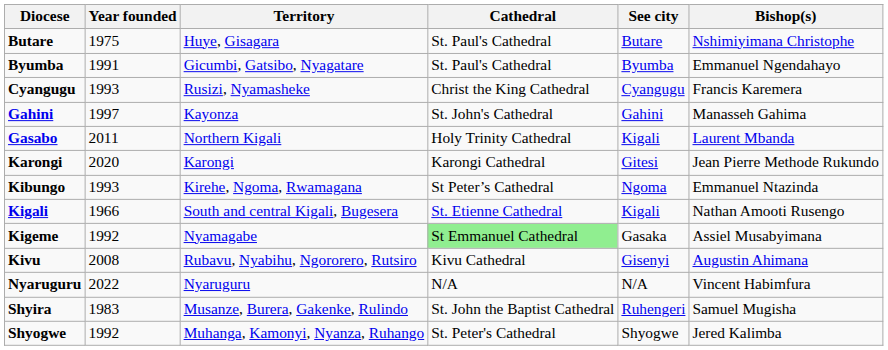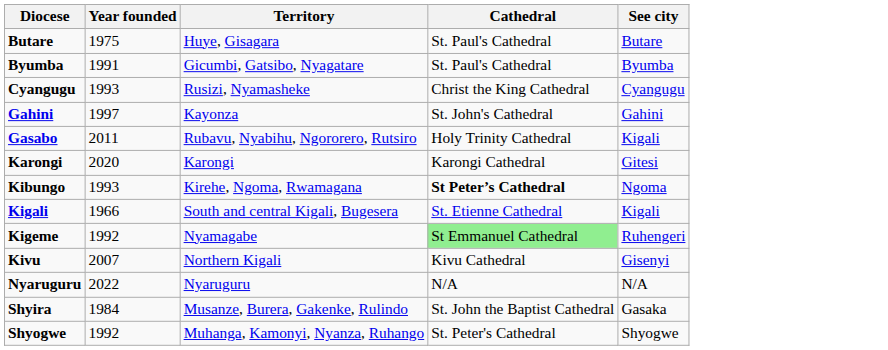- column: Bishop(s) | Nshimiyimana Christophe | Emmanuel Ngendahayo | Francis Karemera | Manasseh Gahima | Laurent Mbanda | Jean Pierre Methode Rukundo | Emmanuel Ntazinda | Nathan Amooti Rusengo | Assiel Musabyimana | Augustin Ahimana | Vincent Habimfura | Samuel Mugisha | Jered Kalimba
Gasabo | Territory: Northern Kigali -> Rubavu, Nyabihu, Ngororero, Rutsiro
Kibungo | Cathedral: normal -> bold
Kigeme | See city: Gasaka -> Ruhengeri
Kivu | Year founded: 2008 -> 2007
Kivu | Territory: Rubavu, Nyabihu, Ngororero, Rutsiro -> Northern Kigali
Shyira | Year founded: 1983 -> 1984
Shyira | See city: Ruhengeri -> Gasaka
